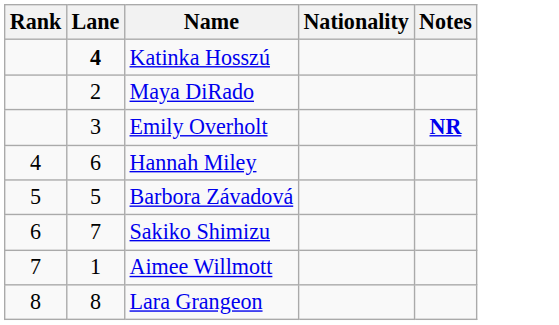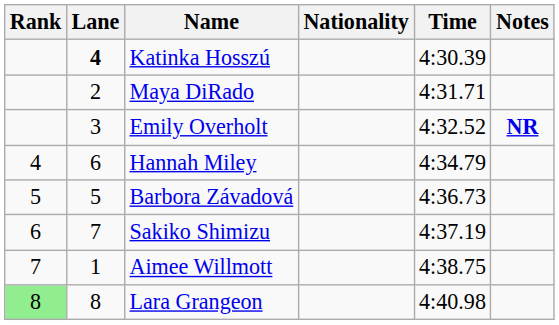+ column: Time | 4:30.39 | 4:31.71 | 4:32.52 | 4:34.79 | 4:36.73 | 4:37.19 | 4:38.75 | 4:40.98
Lara Grangeon | Rank: no background -> lightgreen background
